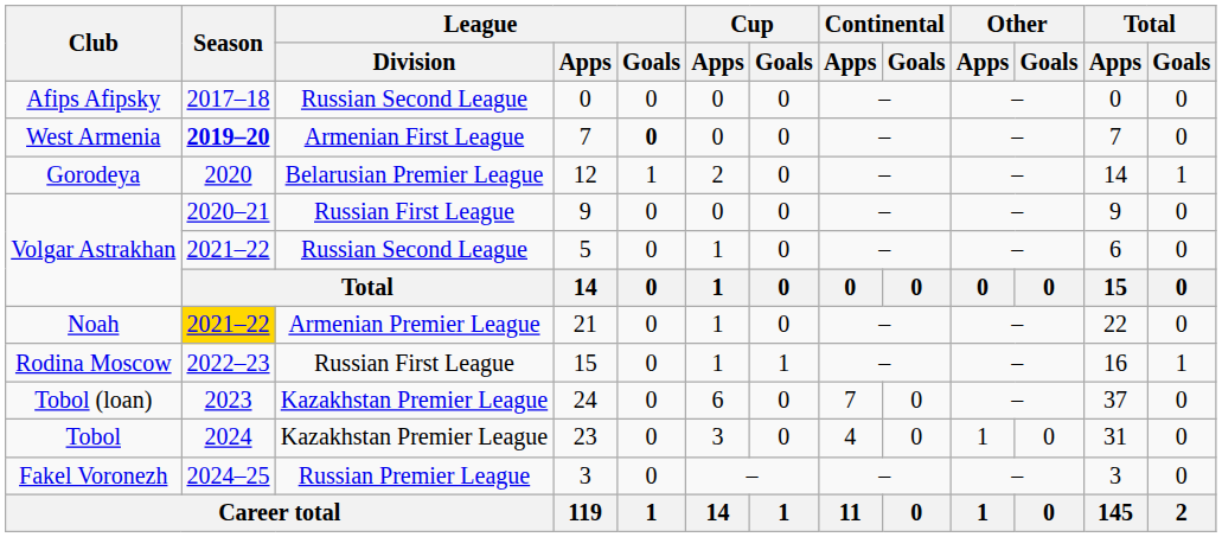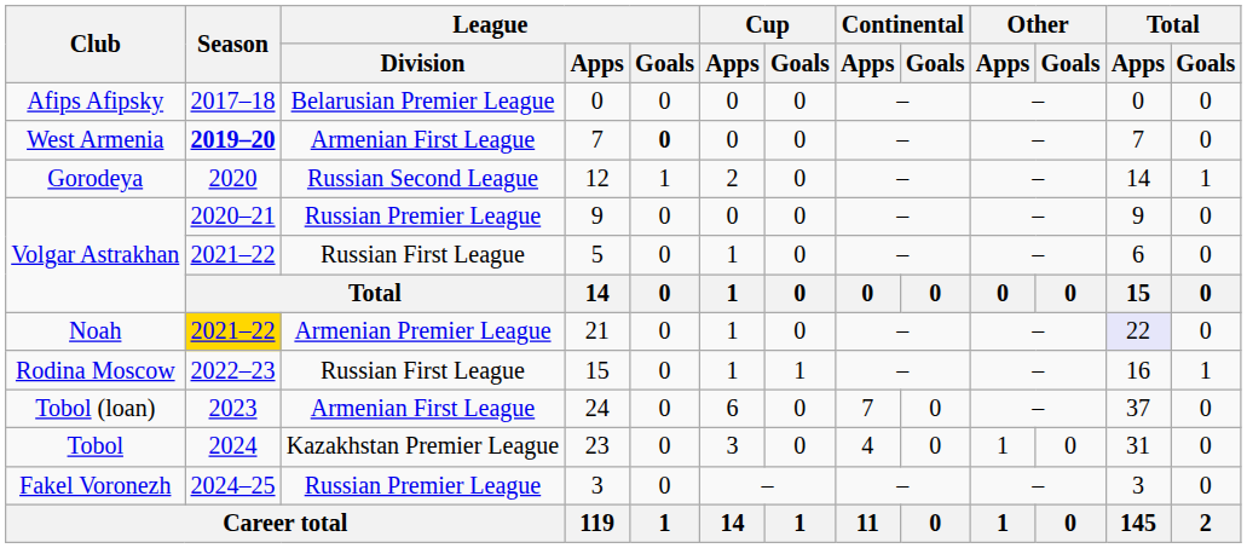Afips Afipsky | League / Division: Russian Second League -> Belarusian Premier League
Gorodeya | League / Division: Belarusian Premier League -> Russian Second League
Volgar Astrakhan / 9 | League / Division: Russian First League -> Russian Premier League
Volgar Astrakhan / 5 | League / Division: Russian Second League -> Russian First League
Noah | Total / Apps: no background -> lavender background
Tobol (loan) | League / Division: Kazakhstan Premier League -> Armenian First League
